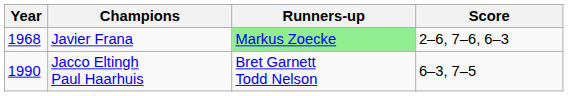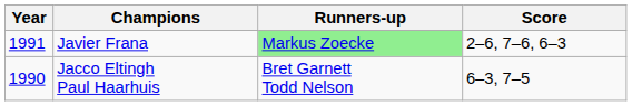Javier Frana | Year: 1968 -> 1991
